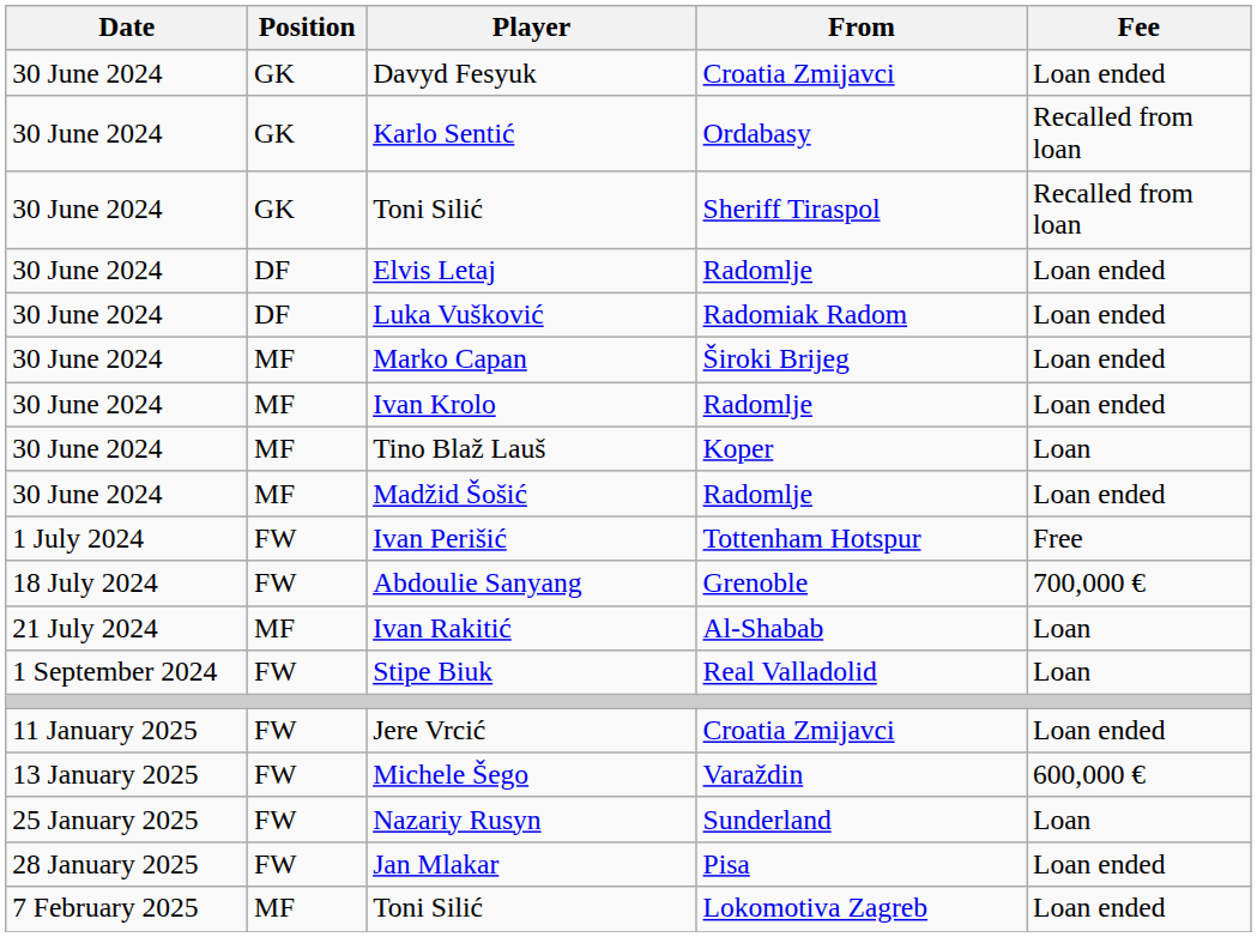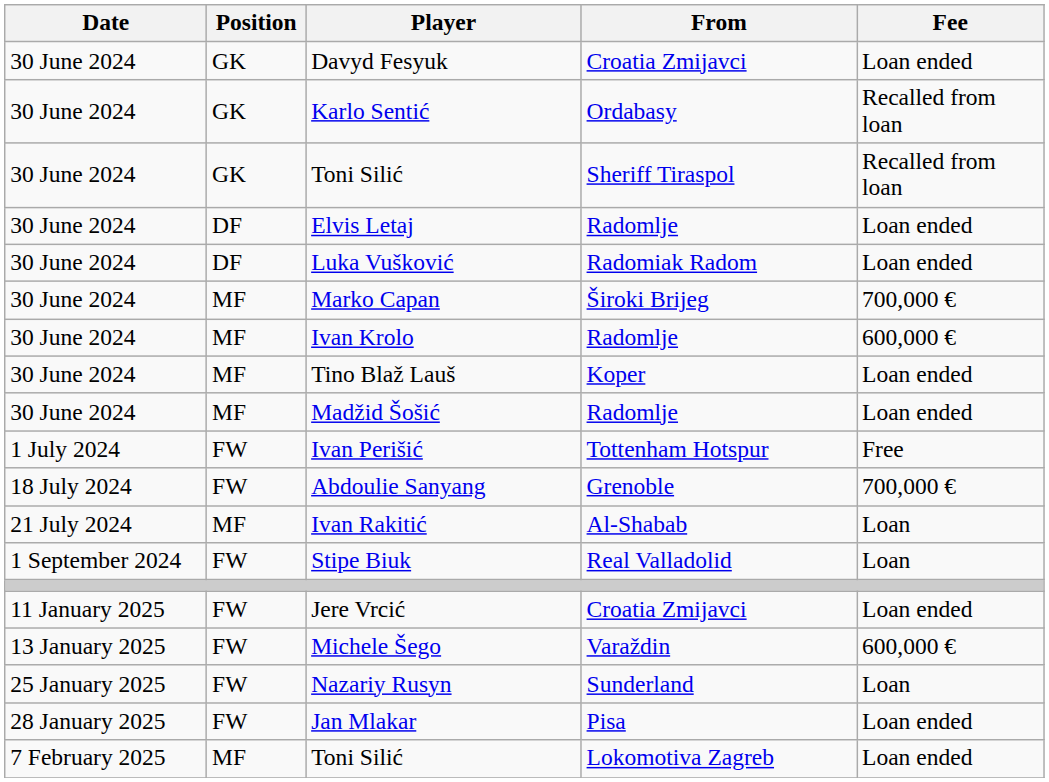Marko Capan | Fee: Loan ended -> 700,000 €
Ivan Krolo | Fee: Loan ended -> 600,000 €
Tino Blaž Lauš | Fee: Loan -> Loan ended
